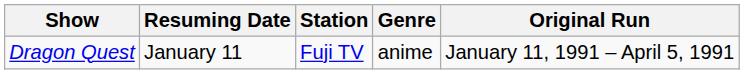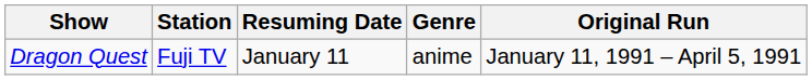columns swapped: Station <-> Resuming Date
